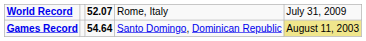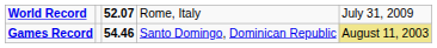Games Record | column 3: 54.64 -> 54.46
